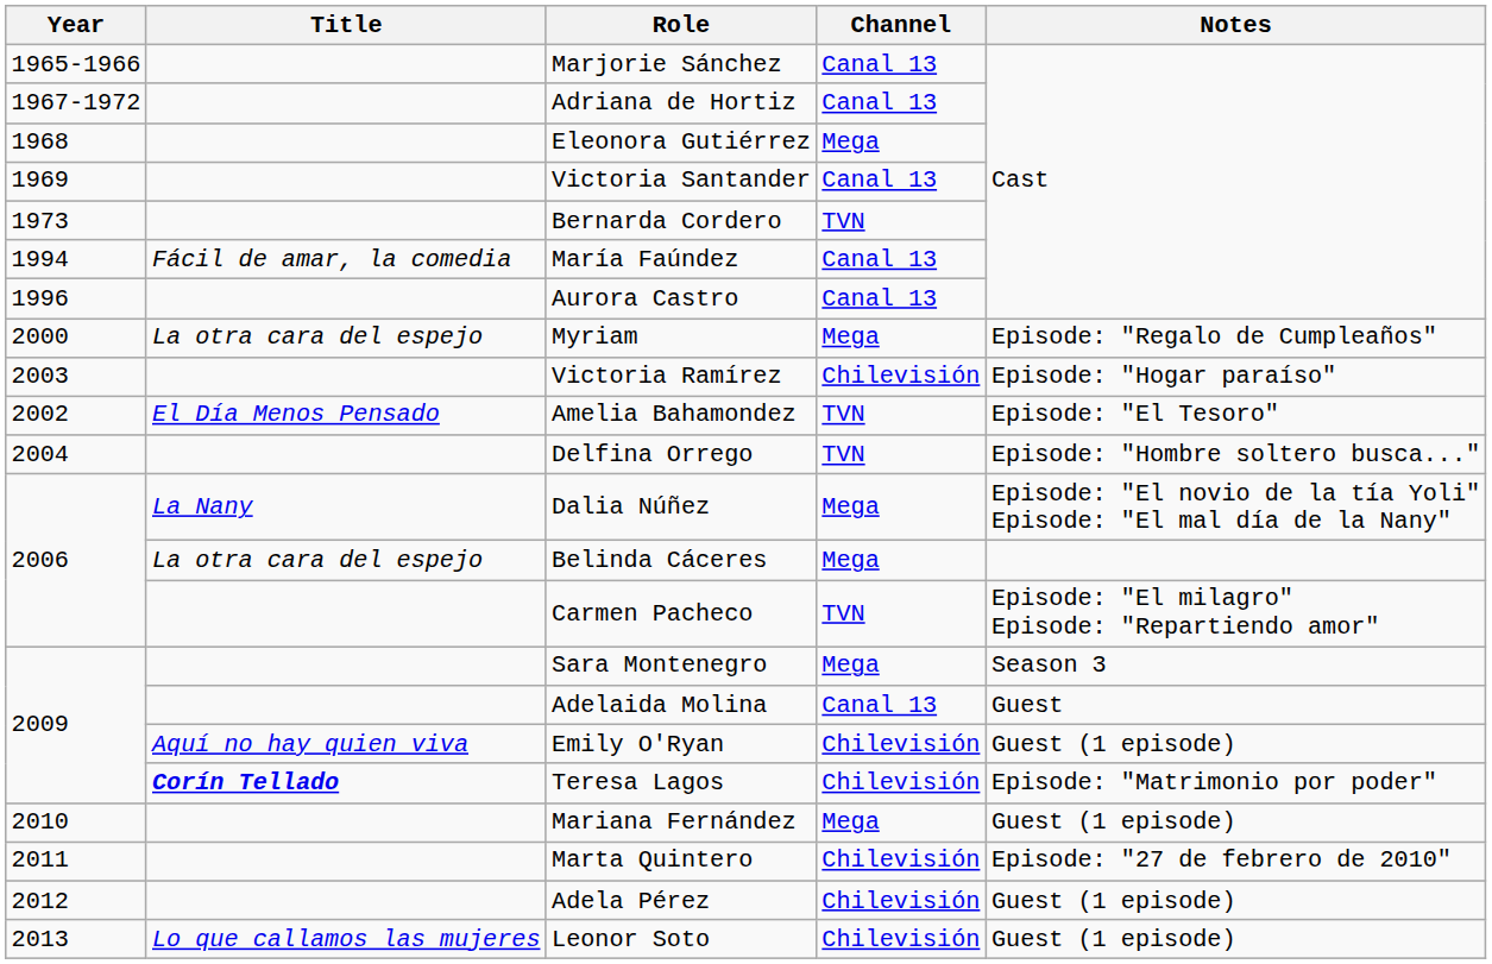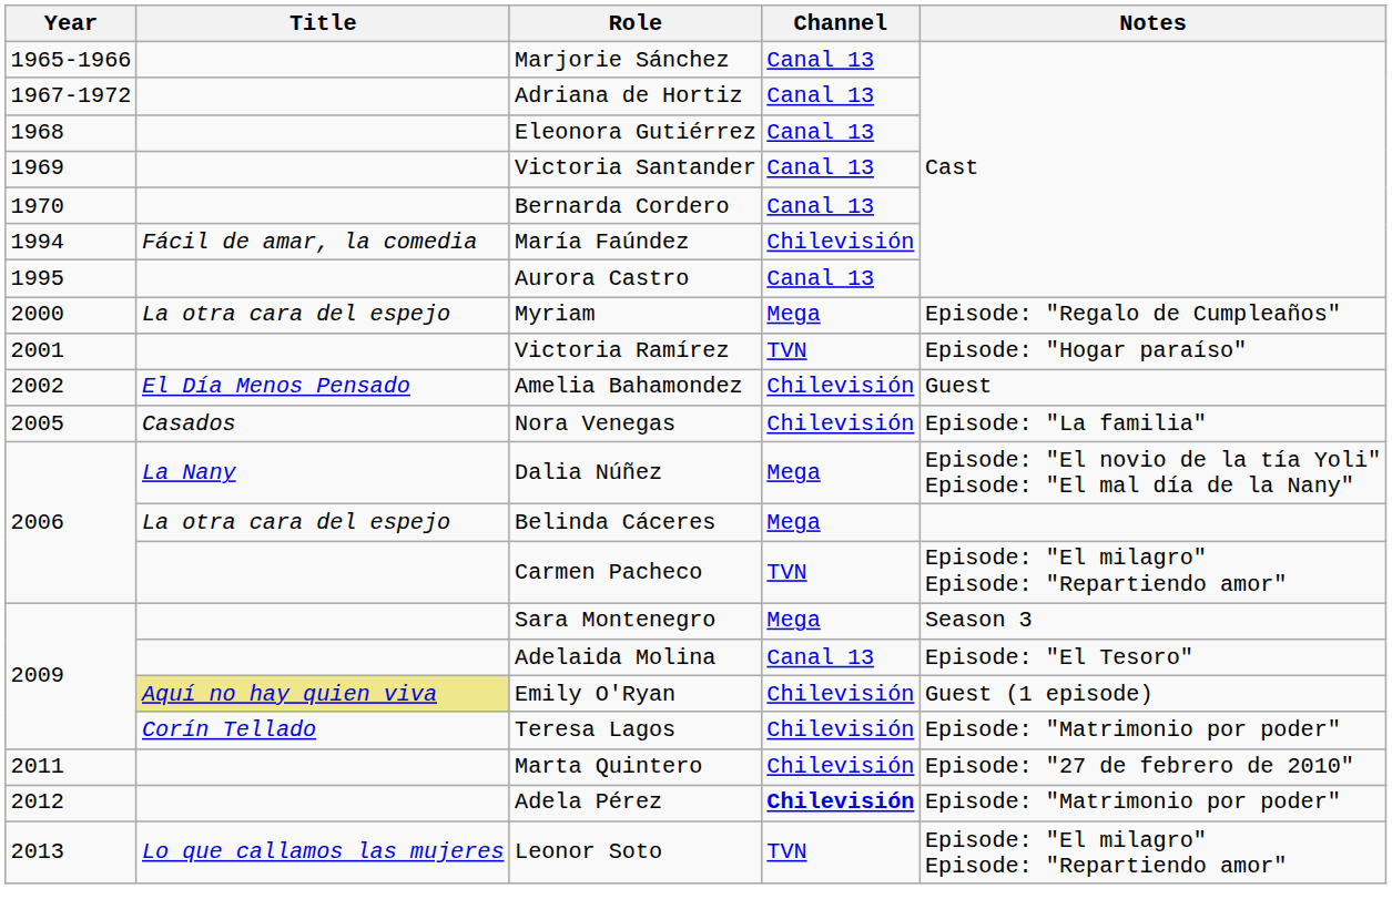Eleonora Gutiérrez | Channel: Mega -> Canal 13
Bernarda Cordero | Year: 1973 -> 1970
Bernarda Cordero | Channel: TVN -> Canal 13
María Faúndez | Channel: Canal 13 -> Chilevisión
Aurora Castro | Year: 1996 -> 1995
Victoria Ramírez | Year: 2003 -> 2001
Victoria Ramírez | Channel: Chilevisión -> TVN
Amelia Bahamondez | Channel: TVN -> Chilevisión
Amelia Bahamondez | Notes: Episode: "El Tesoro" -> Guest
- row: 2004 | Delfina Orrego | TVN | Episode: "Hombre soltero busca..."
+ row: 2005 | Casados | Nora Venegas | Chilevisión | Episode: "La familia"
Adelaida Molina | Notes: Guest -> Episode: "El Tesoro"
Emily O'Ryan | Title: no background -> khaki background
Teresa Lagos | Title: bold -> normal
- row: 2010 | Mariana Fernández | Mega | Guest (1 episode)
Adela Pérez | Channel: normal -> bold
Adela Pérez | Notes: Guest (1 episode) -> Episode: "Matrimonio por poder"
Leonor Soto | Channel: Chilevisión -> TVN
Leonor Soto | Notes: Guest (1 episode) -> Episode: "El milagro" Episode: "Repartiendo amor"
